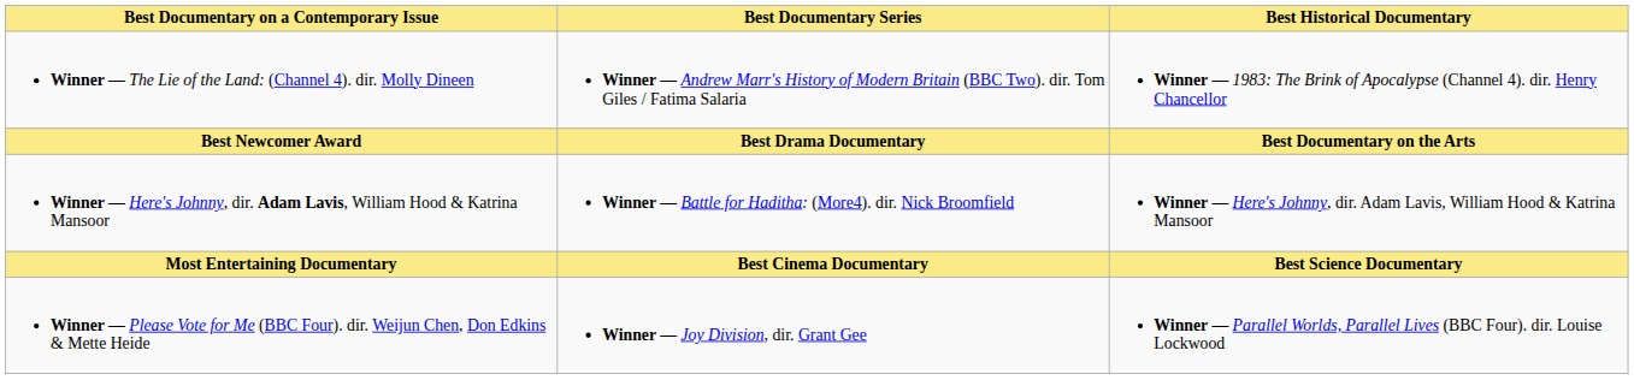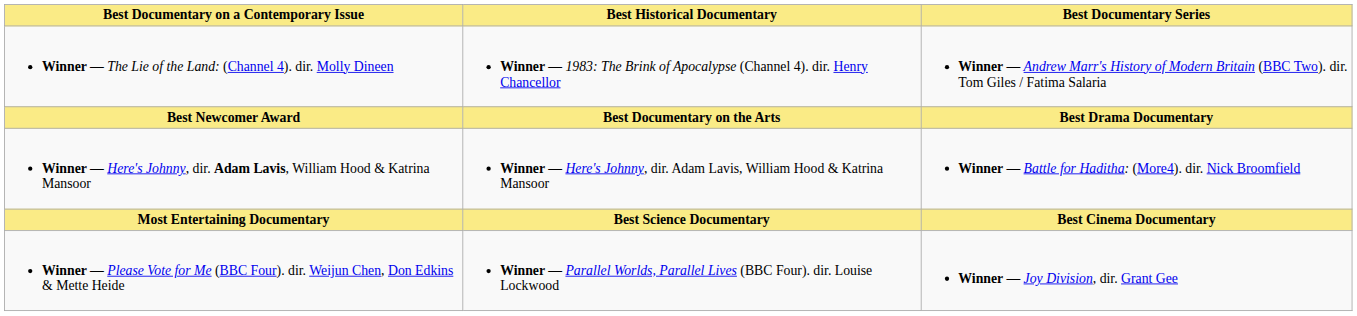columns swapped: Best Historical Documentary <-> Best Documentary Series
